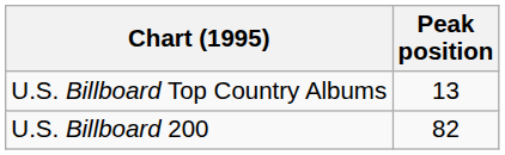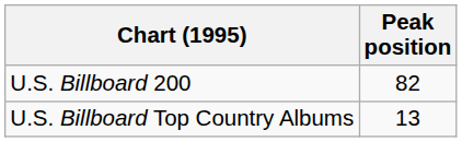rows swapped: U.S. Billboard Top Country Albums <-> U.S. Billboard 200
